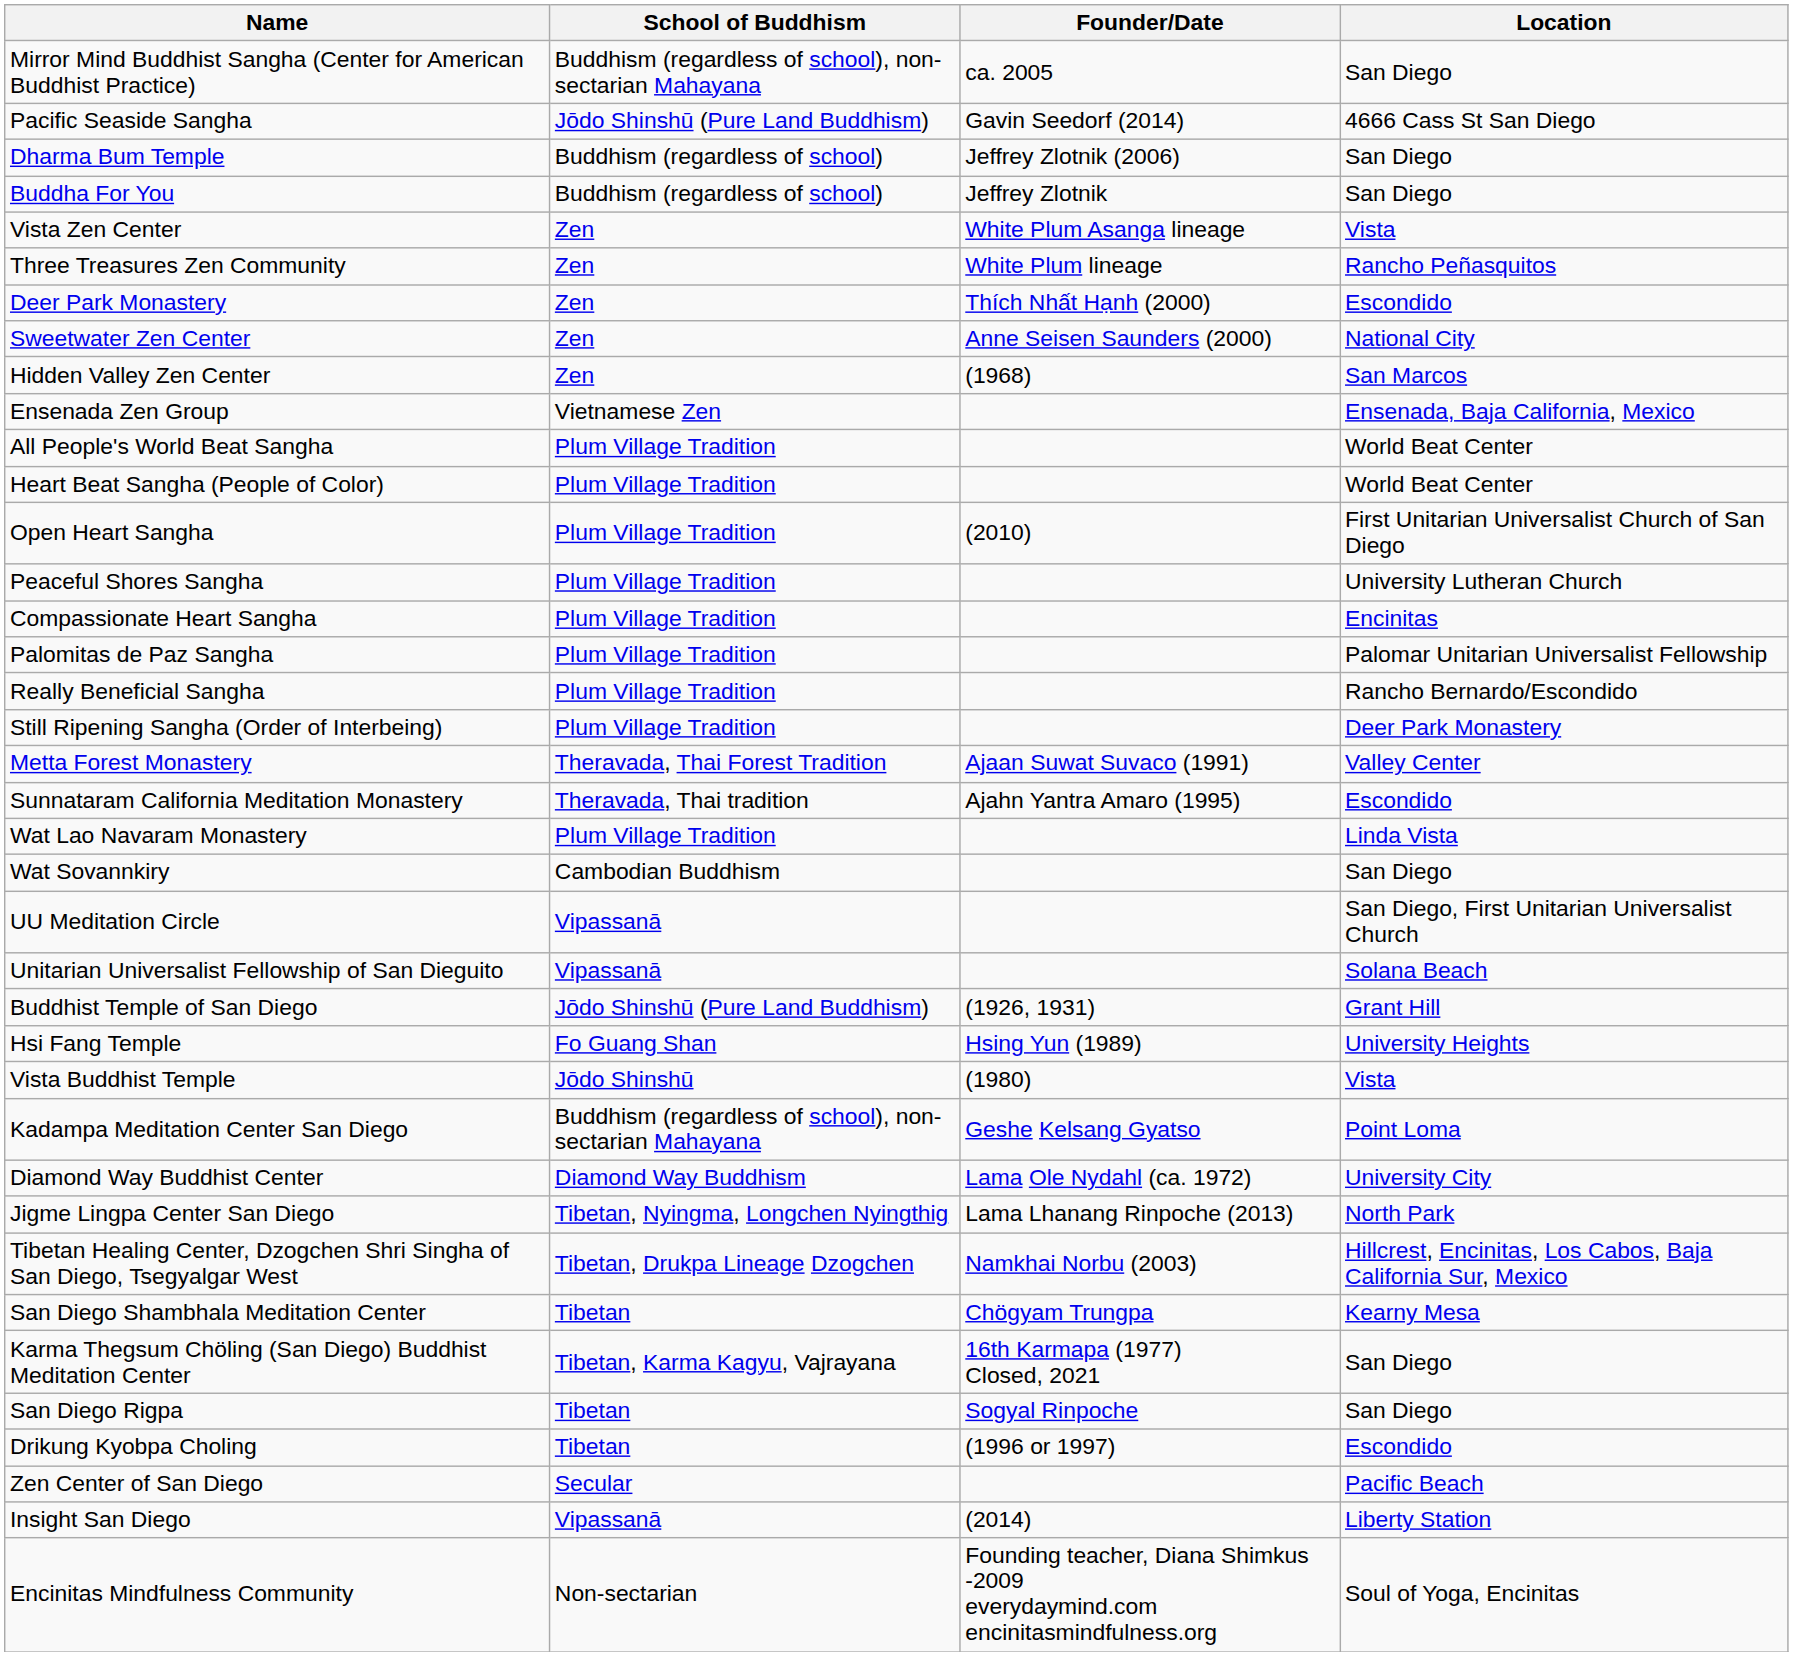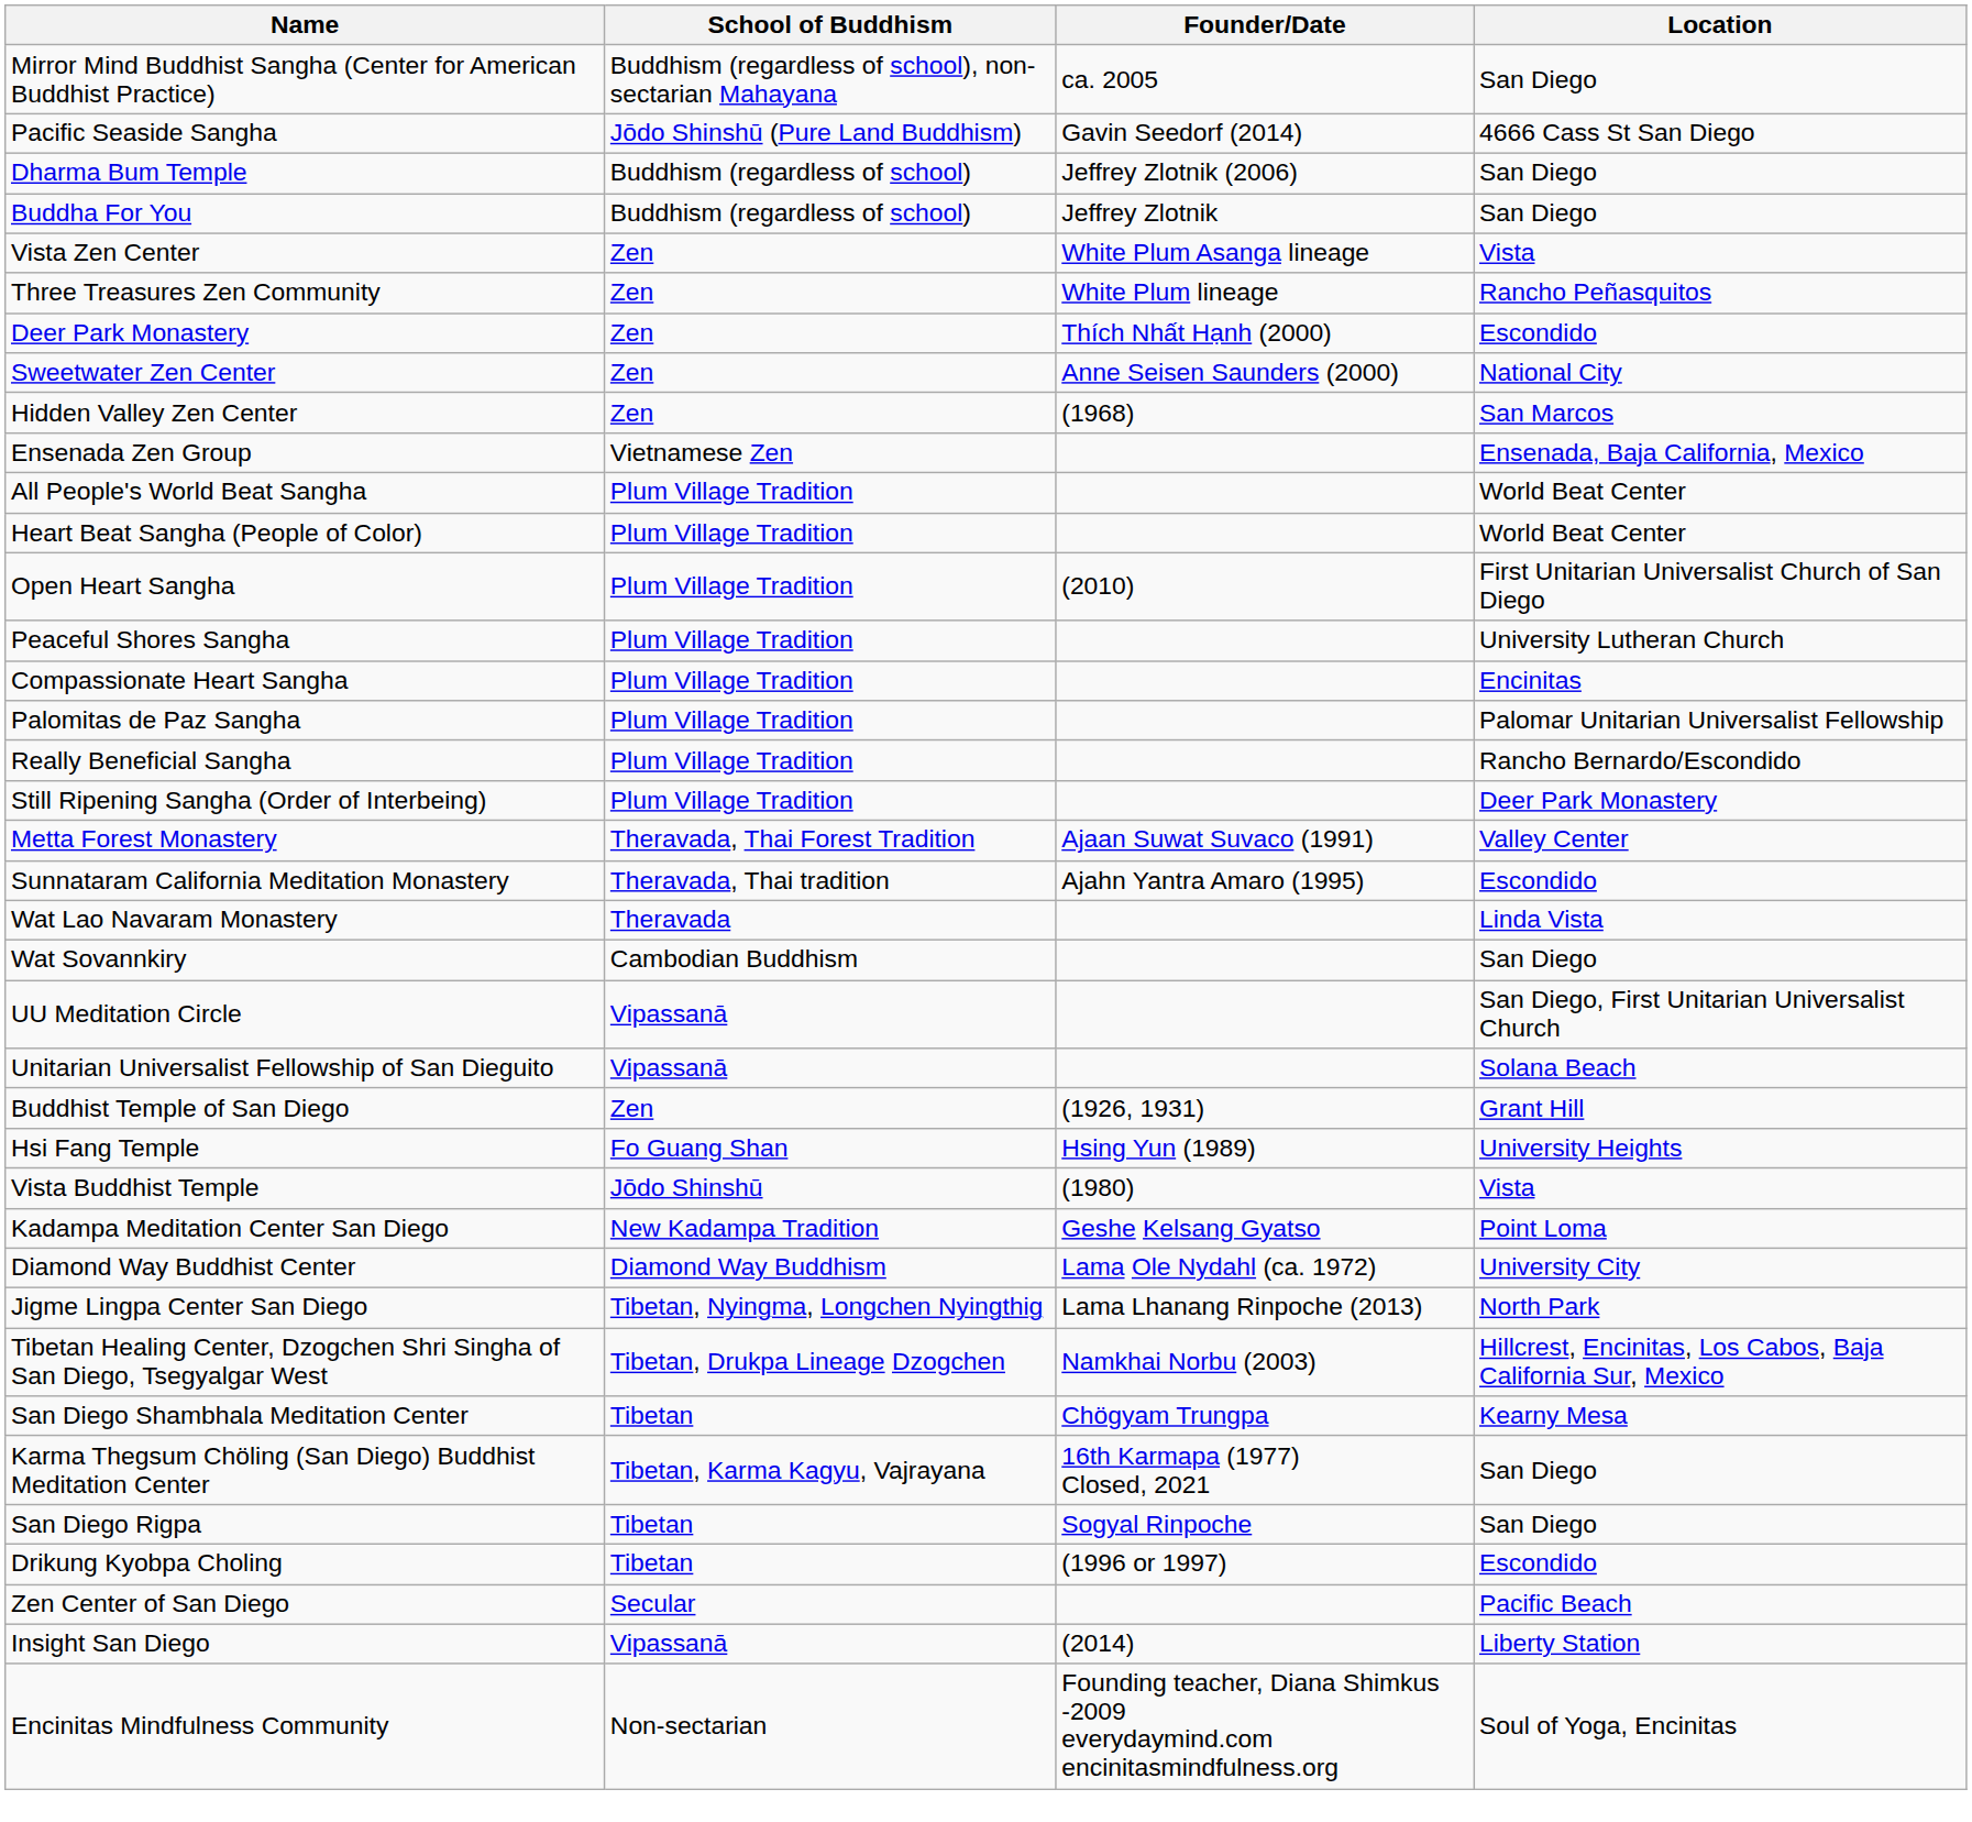Wat Lao Navaram Monastery | School of Buddhism: Plum Village Tradition -> Theravada
Buddhist Temple of San Diego | School of Buddhism: Jōdo Shinshū (Pure Land Buddhism) -> Zen
Kadampa Meditation Center San Diego | School of Buddhism: Buddhism (regardless of school), non-sectarian Mahayana -> New Kadampa Tradition
